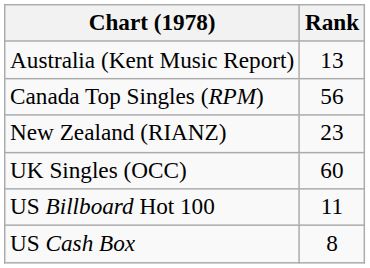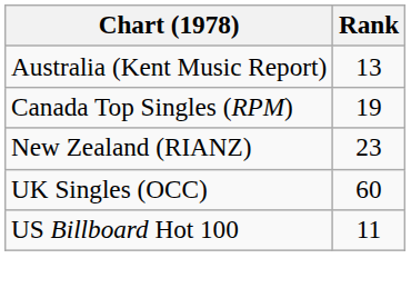Canada Top Singles (RPM) | Rank: 56 -> 19
- row: US Cash Box | 8
